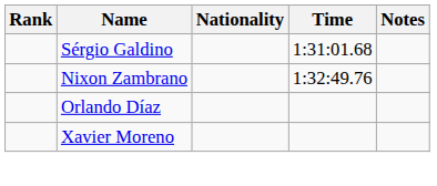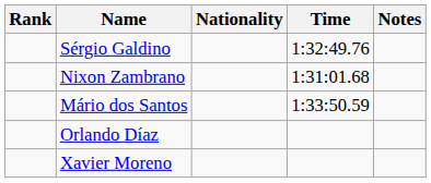Sérgio Galdino | Time: 1:31:01.68 -> 1:32:49.76
Nixon Zambrano | Time: 1:32:49.76 -> 1:31:01.68
+ row: Mário dos Santos | 1:33:50.59
